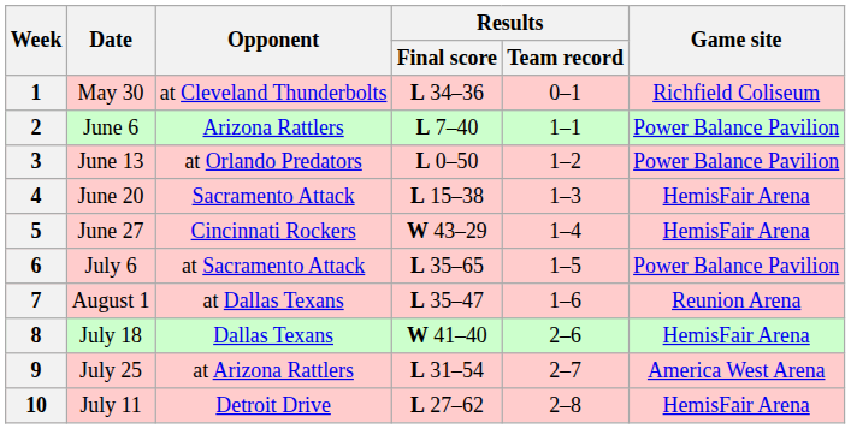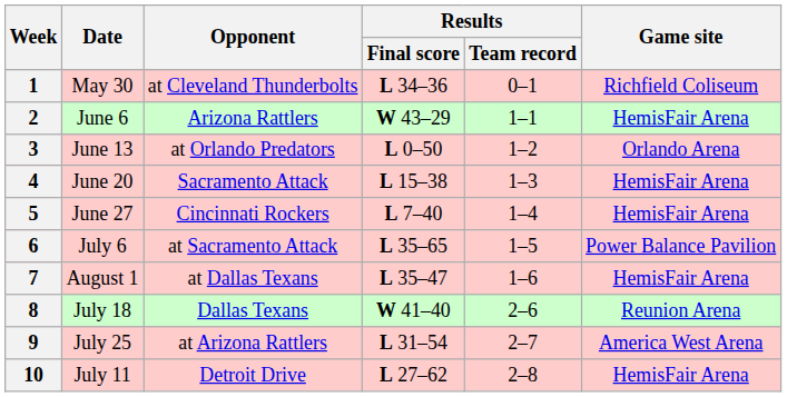2 | Results / Final score: L 7–40 -> W 43–29
2 | Game site: Power Balance Pavilion -> HemisFair Arena
3 | Game site: Power Balance Pavilion -> Orlando Arena
5 | Results / Final score: W 43–29 -> L 7–40
7 | Game site: Reunion Arena -> HemisFair Arena
8 | Game site: HemisFair Arena -> Reunion Arena
